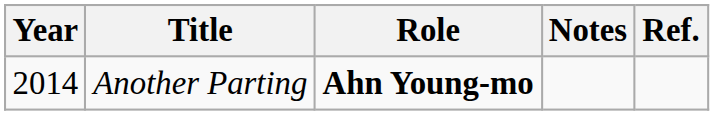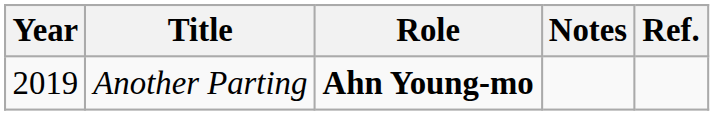Another Parting | Year: 2014 -> 2019
